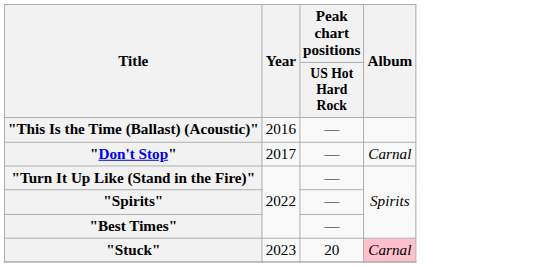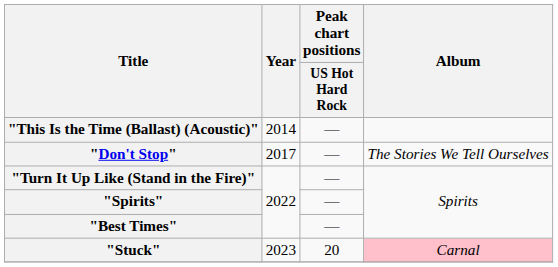"This Is the Time (Ballast) (Acoustic)" | Year: 2016 -> 2014
"Don't Stop" | Album: Carnal -> The Stories We Tell Ourselves
